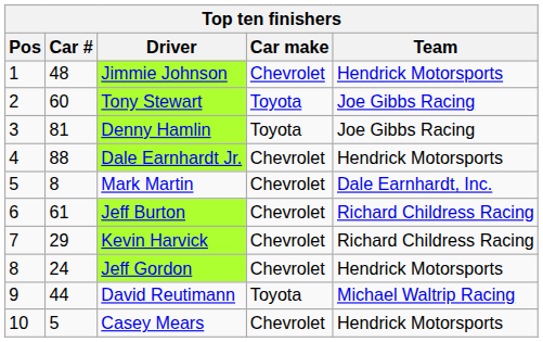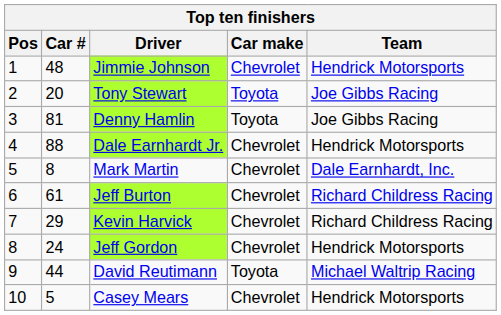Tony Stewart | Car #: 60 -> 20
